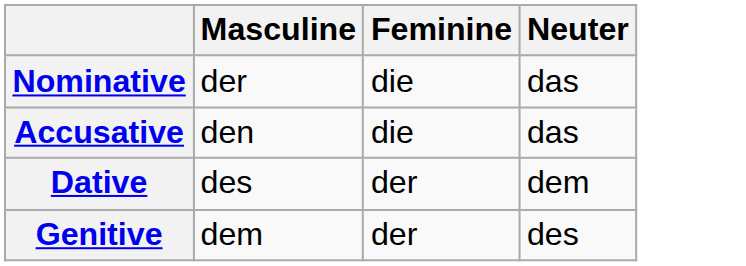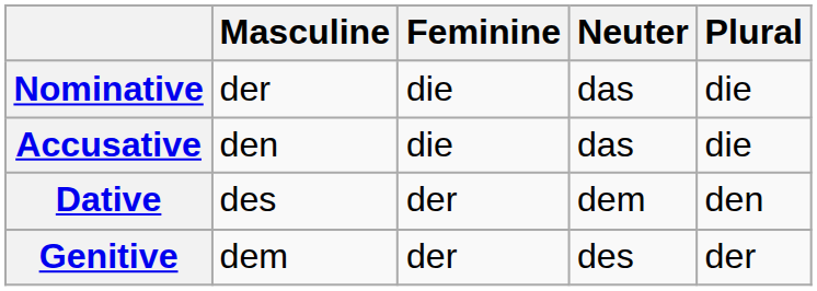+ column: Plural | die | die | den | der
